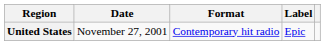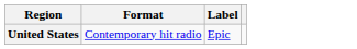- column: Date | November 27, 2001
